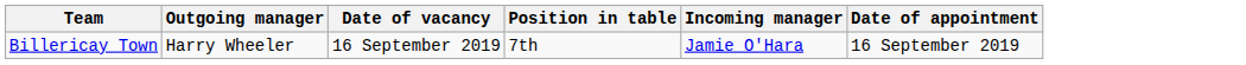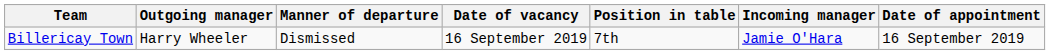+ column: Manner of departure | Dismissed
